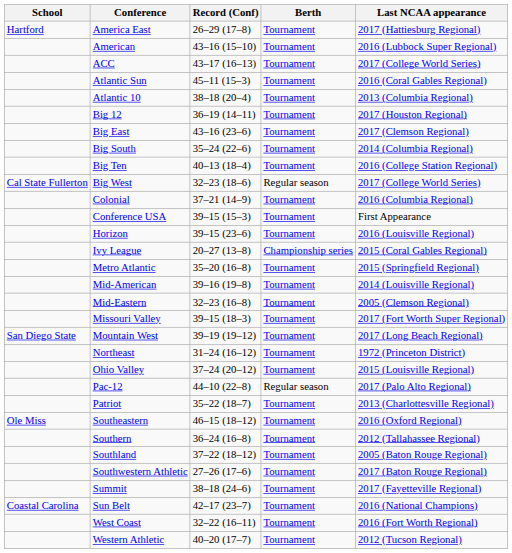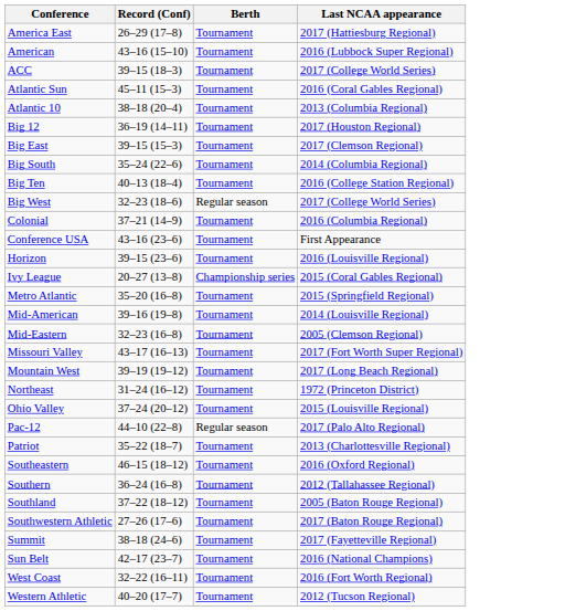- column: School | Hartford | Cal State Fullerton | San Diego State | Ole Miss | Coastal Carolina
ACC | Record (Conf): 43–17 (16–13) -> 39–15 (18–3)
Big East | Record (Conf): 43–16 (23–6) -> 39–15 (15–3)
Conference USA | Record (Conf): 39–15 (15–3) -> 43–16 (23–6)
Missouri Valley | Record (Conf): 39–15 (18–3) -> 43–17 (16–13)
